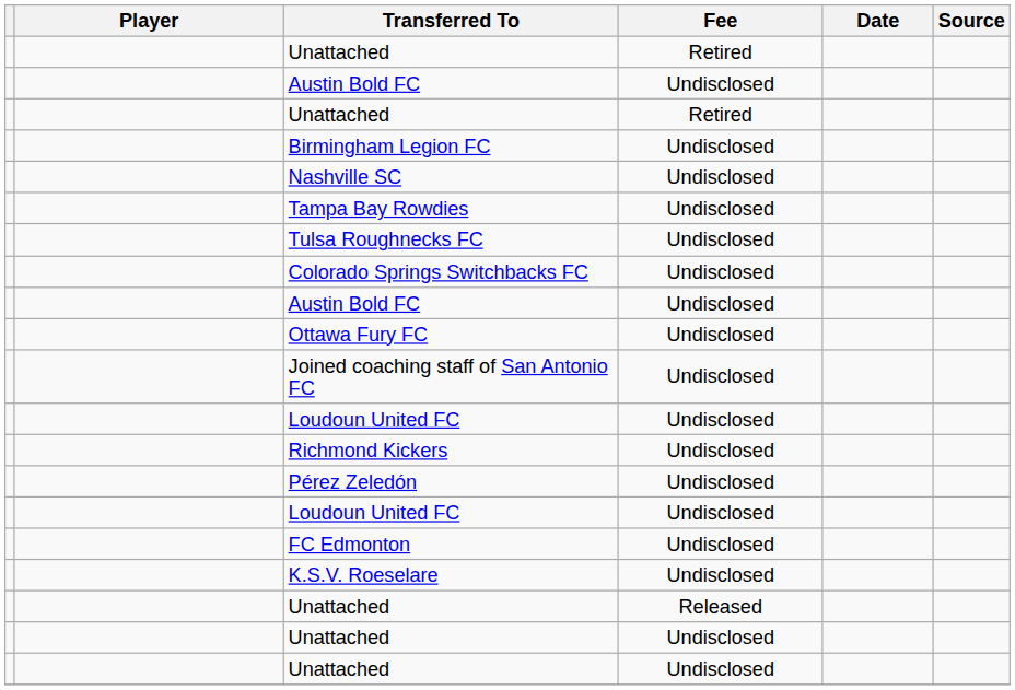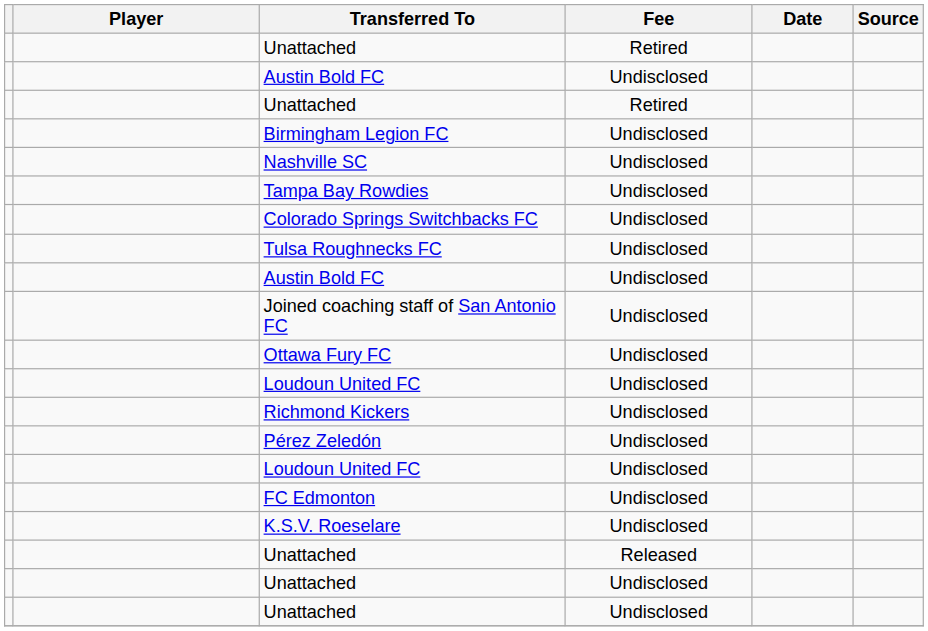rows swapped: Tulsa Roughnecks FC <-> Colorado Springs Switchbacks FC
rows swapped: Ottawa Fury FC <-> Joined coaching staff of San Antonio FC
